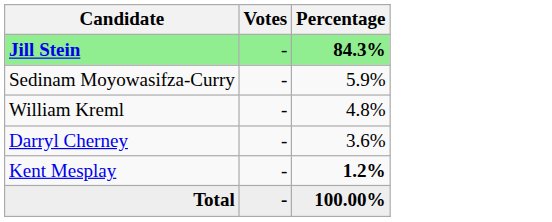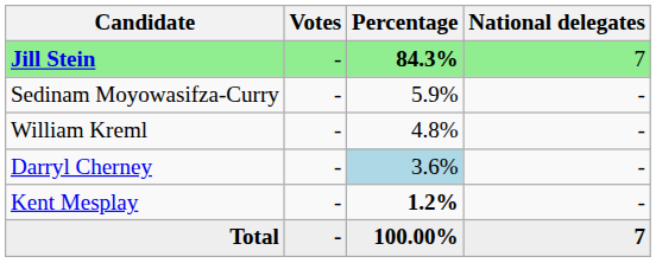+ column: National delegates | 7 | - | - | - | - | 7
Darryl Cherney | Percentage: no background -> lightblue background
